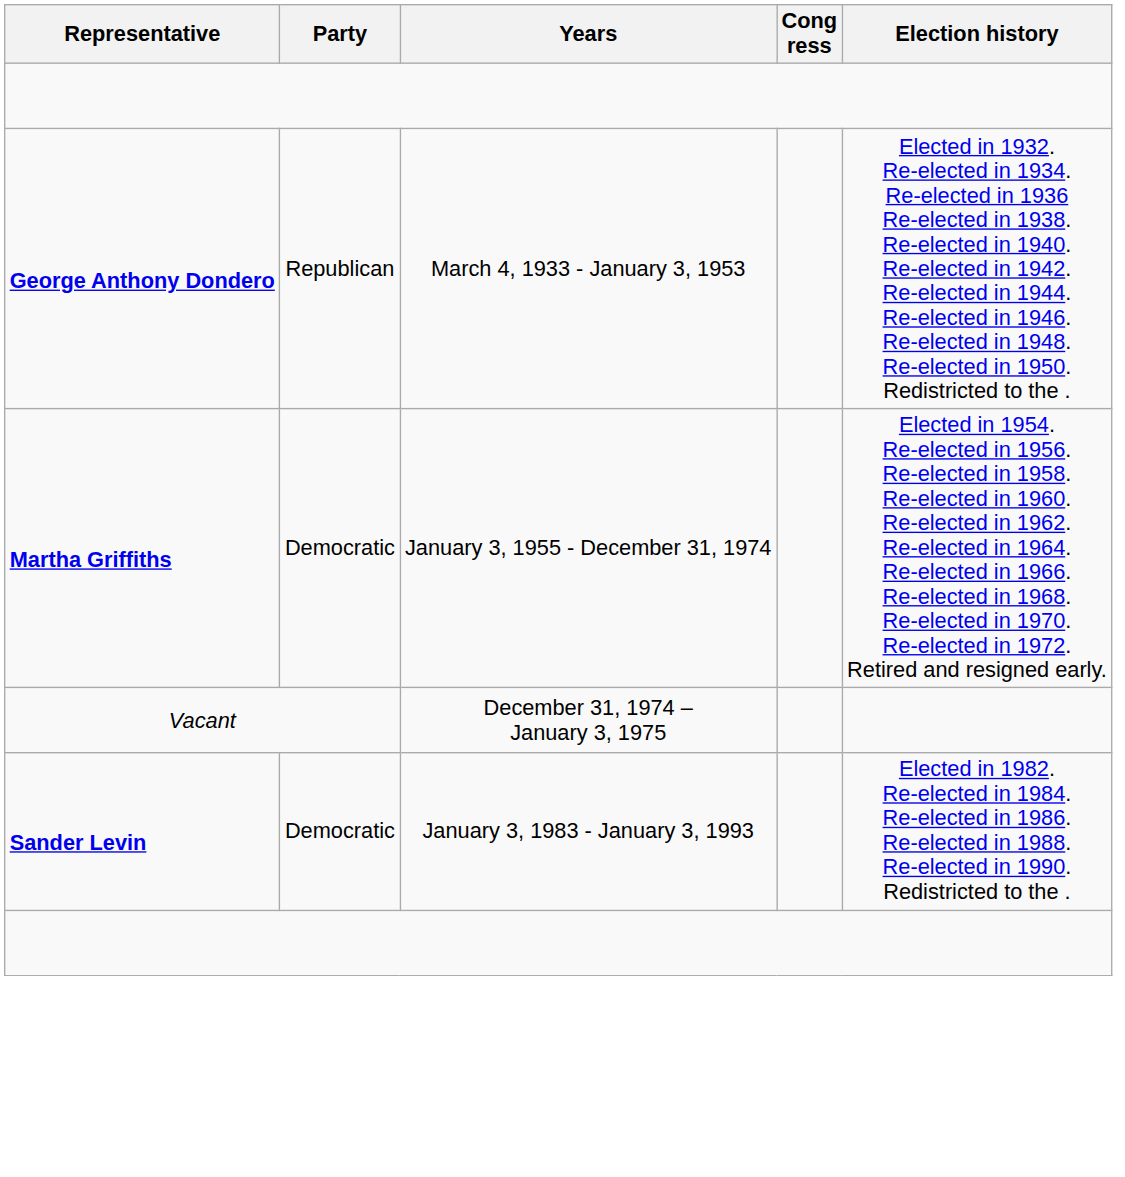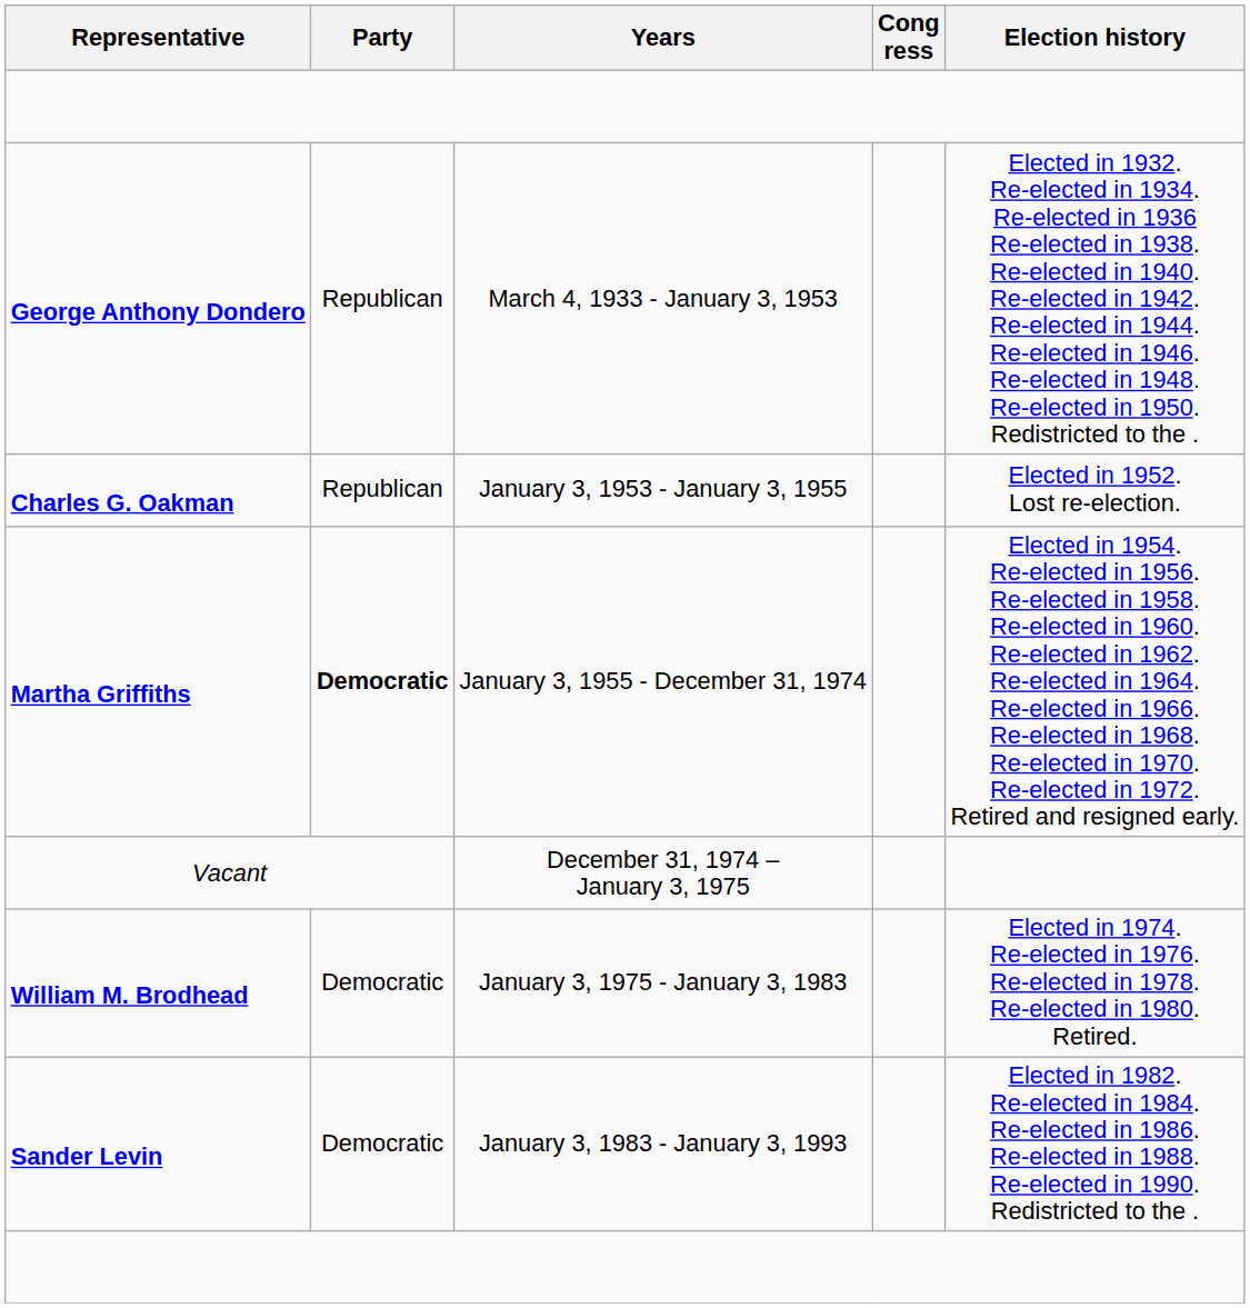+ row: Charles G. Oakman | Republican | January 3, 1953 - January 3, 1955 | Elected in 1952. Lost re-election.
Martha Griffiths | Party: normal -> bold
+ row: William M. Brodhead | Democratic | January 3, 1975 - January 3, 1983 | Elected in 1974. Re-elected in 1976. Re-elected in 1978. Re-elected in 1980. Retired.
